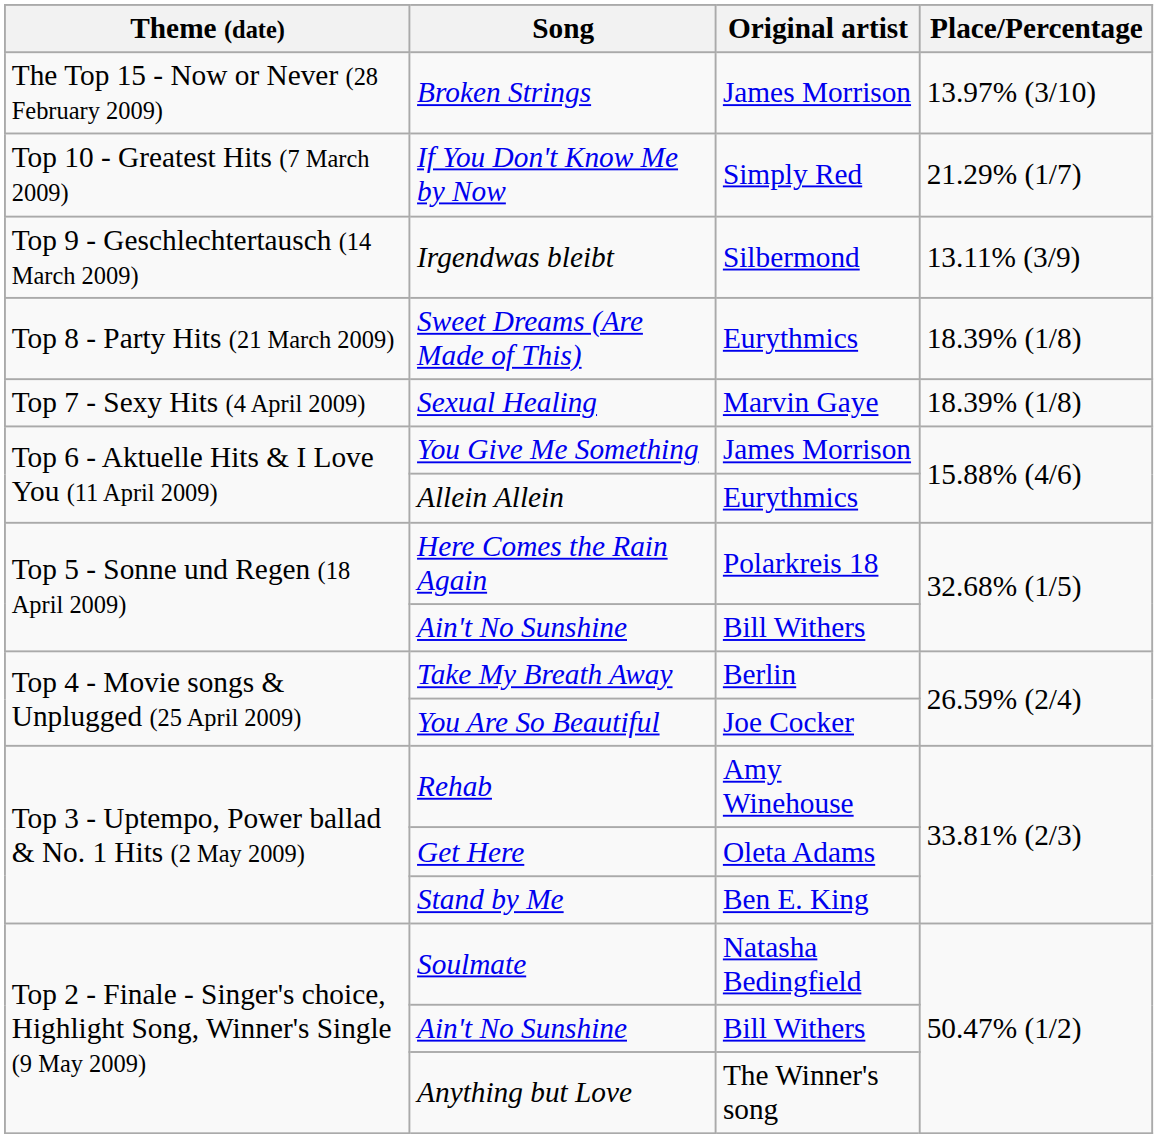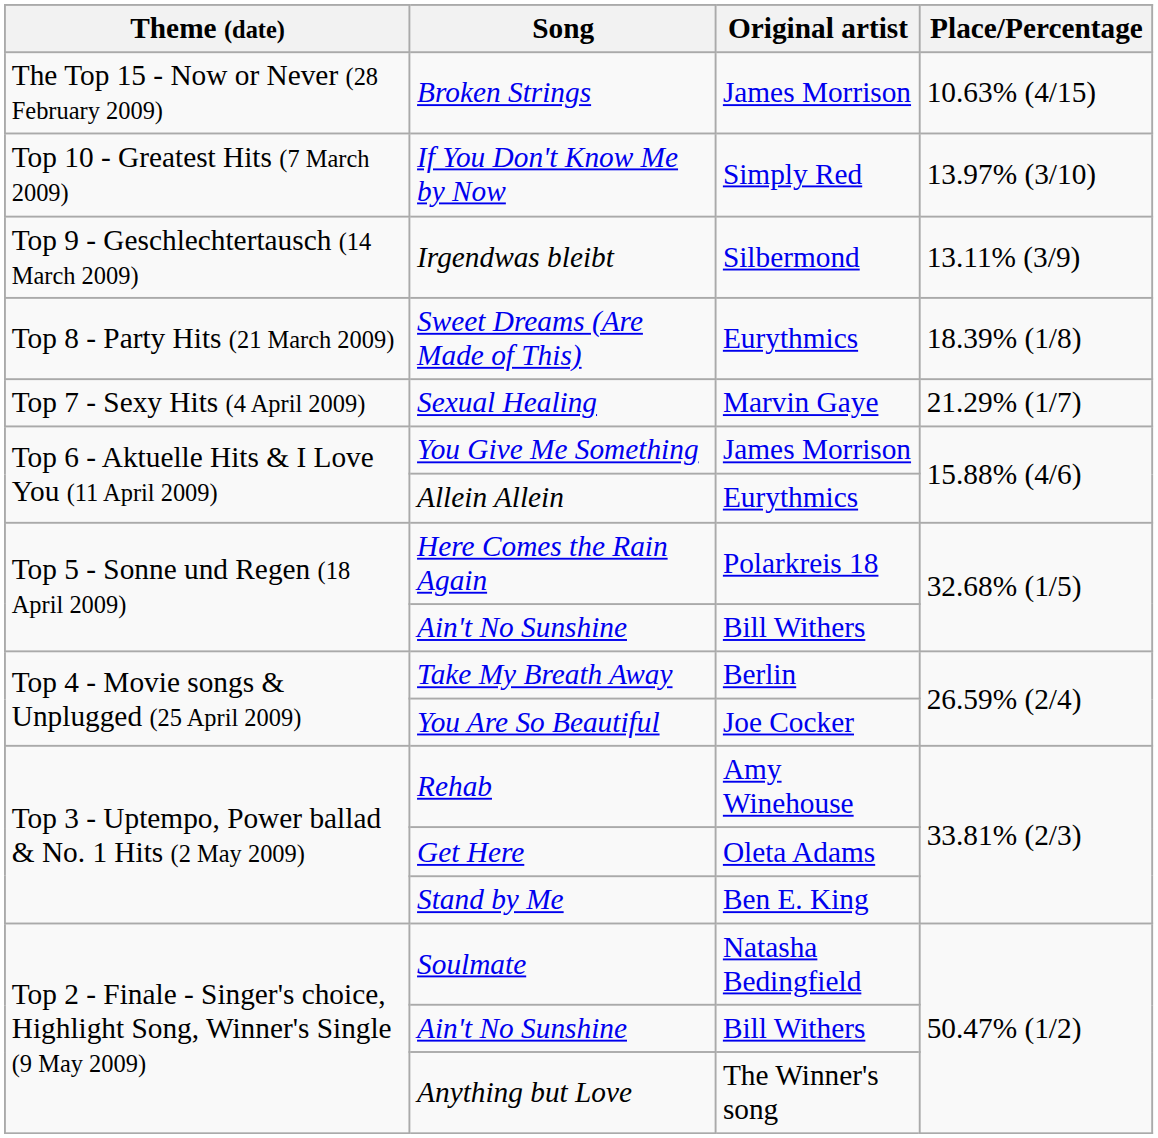Broken Strings | Place/Percentage: 13.97% (3/10) -> 10.63% (4/15)
If You Don't Know Me by Now | Place/Percentage: 21.29% (1/7) -> 13.97% (3/10)
Sexual Healing | Place/Percentage: 18.39% (1/8) -> 21.29% (1/7)
